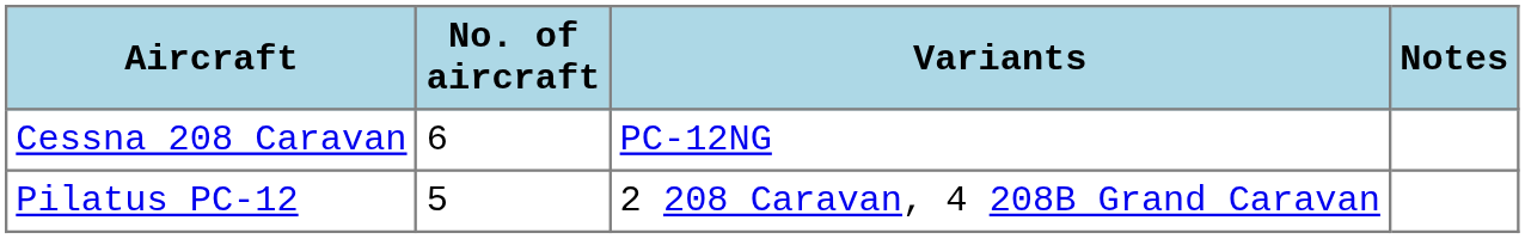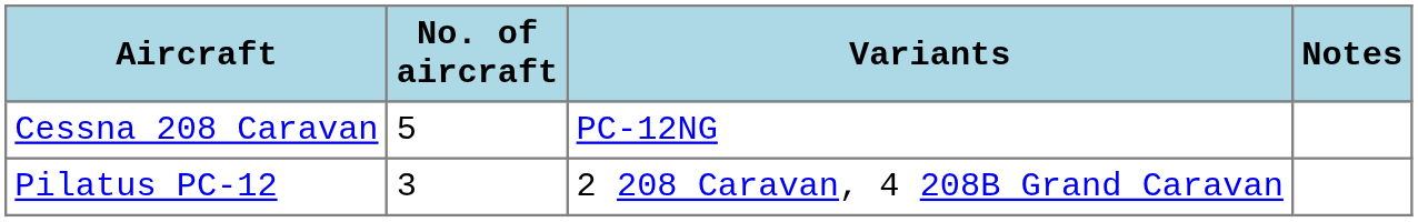Cessna 208 Caravan | No. of aircraft: 6 -> 5
Pilatus PC-12 | No. of aircraft: 5 -> 3
